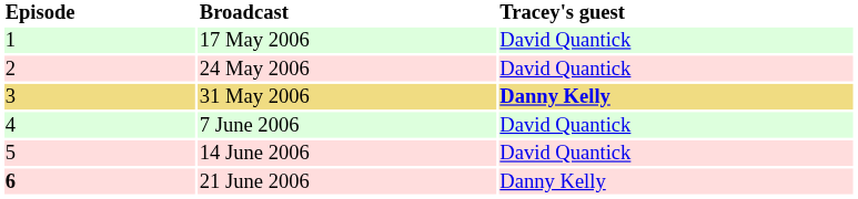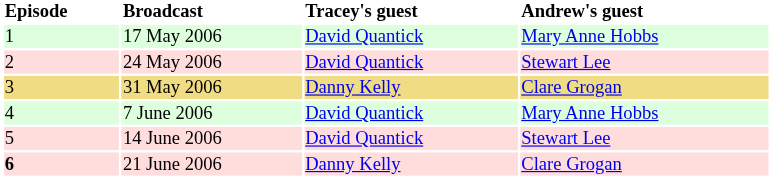+ column: Andrew's guest | Mary Anne Hobbs | Stewart Lee | Clare Grogan | Mary Anne Hobbs | Stewart Lee | Clare Grogan
31 May 2006 | Tracey's guest: bold -> normal
